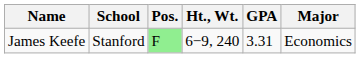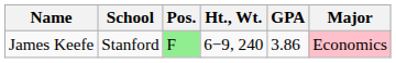James Keefe | GPA: 3.31 -> 3.86
James Keefe | Major: no background -> pink background
